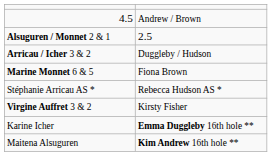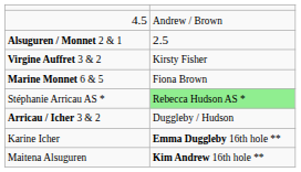rows swapped: Arricau / Icher 3 & 2 <-> Virgine Auffret 3 & 2
Stéphanie Arricau AS * | column 2: no background -> lightgreen background
